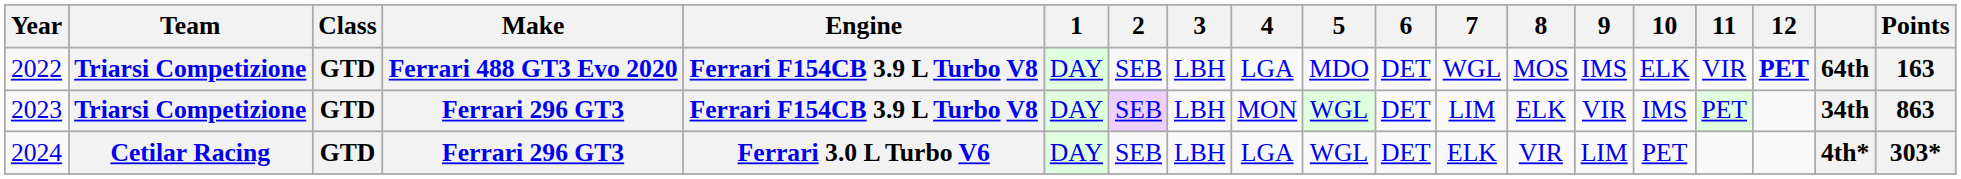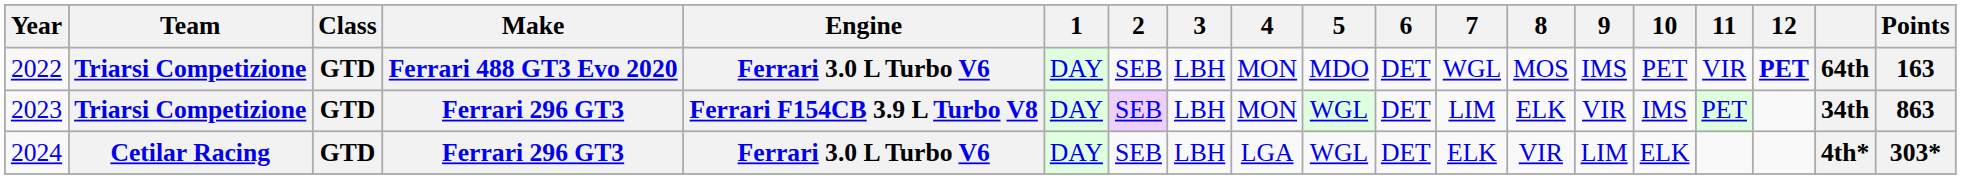2022 | Engine: Ferrari F154CB 3.9 L Turbo V8 -> Ferrari 3.0 L Turbo V6
2022 | 4: LGA -> MON
2022 | 10: ELK -> PET
2024 | 10: PET -> ELK
